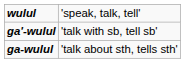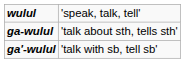rows swapped: ga'-wulul <-> ga-wulul
